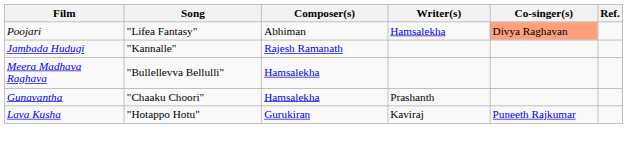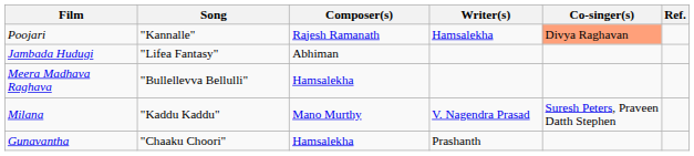Poojari | Song: "Lifea Fantasy" -> "Kannalle"
Poojari | Composer(s): Abhiman -> Rajesh Ramanath
Jambada Hudugi | Song: "Kannalle" -> "Lifea Fantasy"
Jambada Hudugi | Composer(s): Rajesh Ramanath -> Abhiman
+ row: Milana | "Kaddu Kaddu" | Mano Murthy | V. Nagendra Prasad | Suresh Peters, Praveen Datth Stephen
- row: Lava Kusha | "Hotappo Hotu" | Gurukiran | Kaviraj | Puneeth Rajkumar
